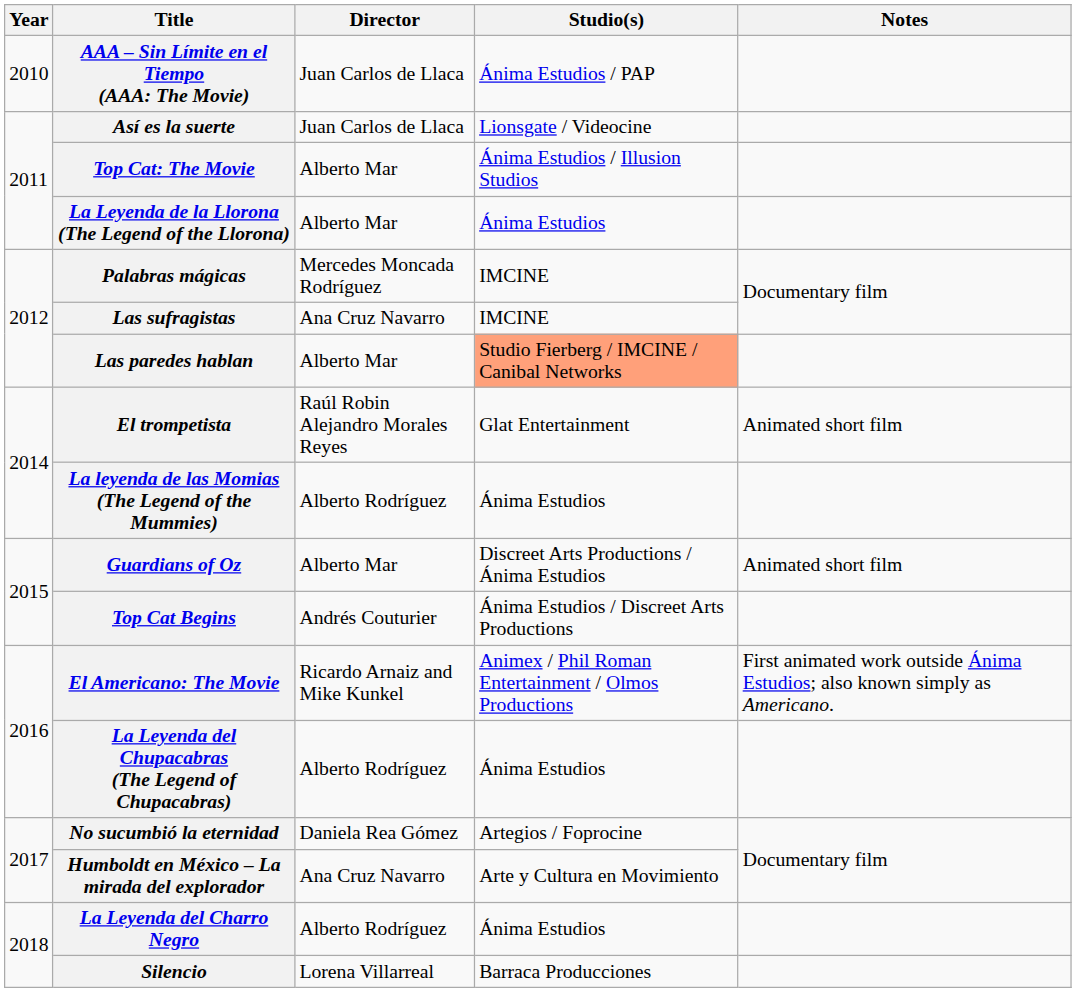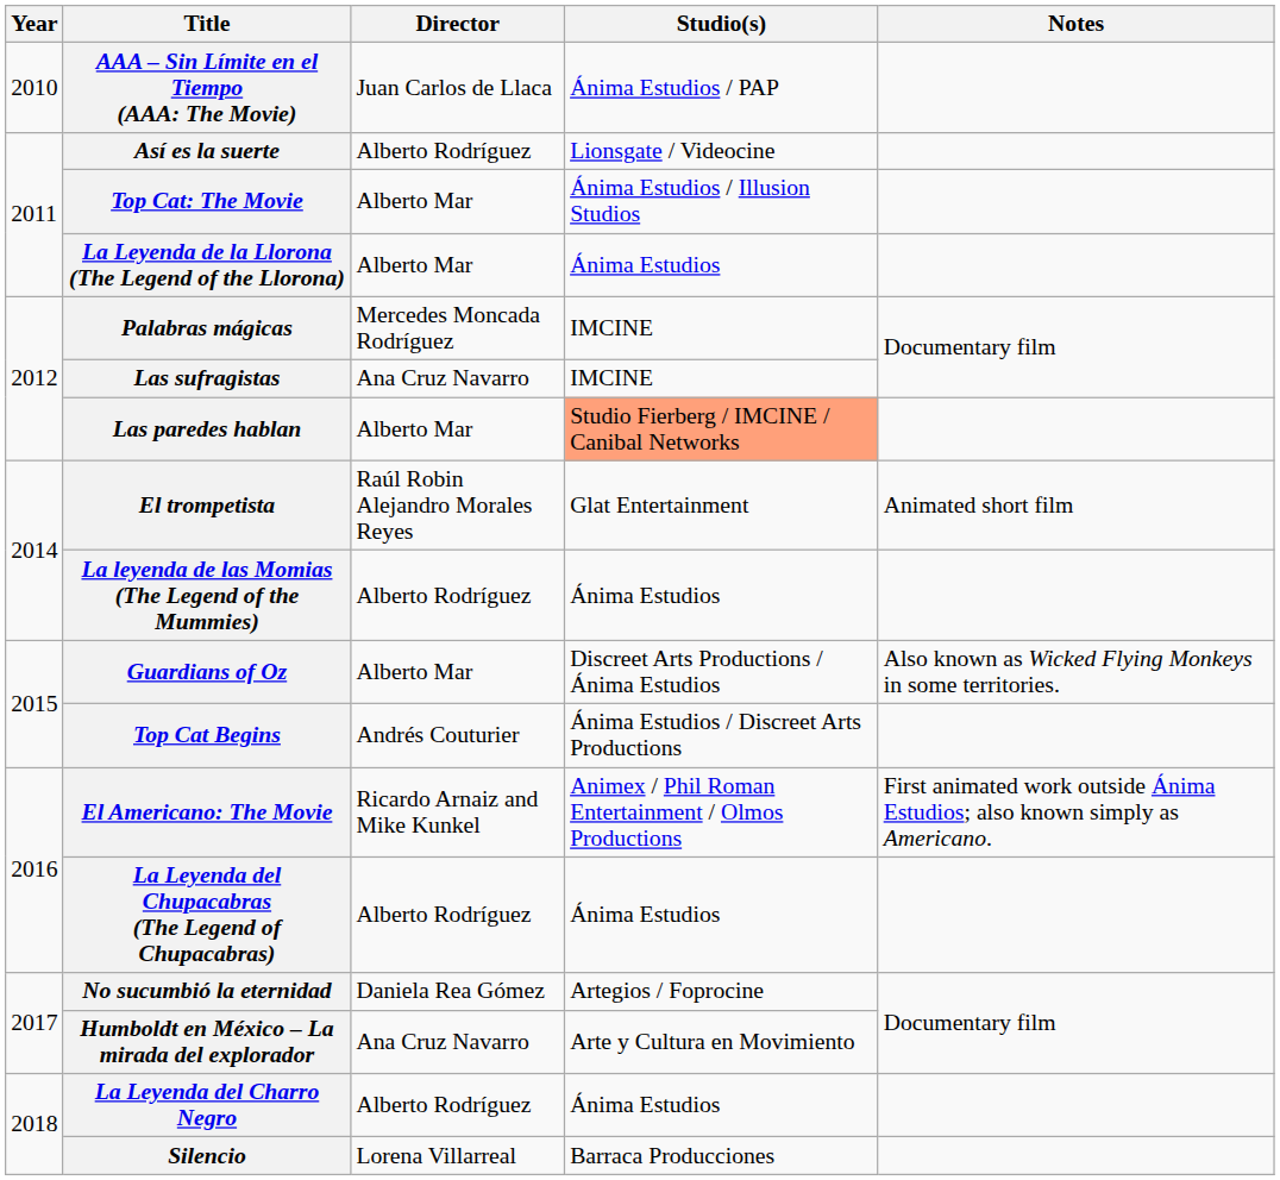Así es la suerte | Director: Juan Carlos de Llaca -> Alberto Rodríguez
Guardians of Oz | Notes: Animated short film -> Also known as Wicked Flying Monkeys in some territories.
